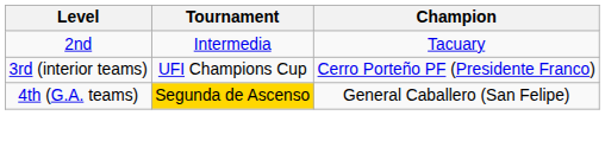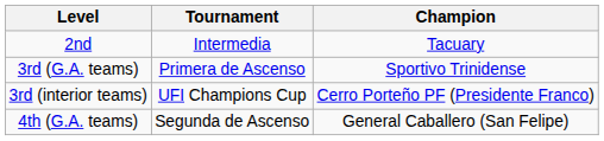+ row: 3rd (G.A. teams) | Primera de Ascenso | Sportivo Trinidense
4th (G.A. teams) | Tournament: gold background -> no background
